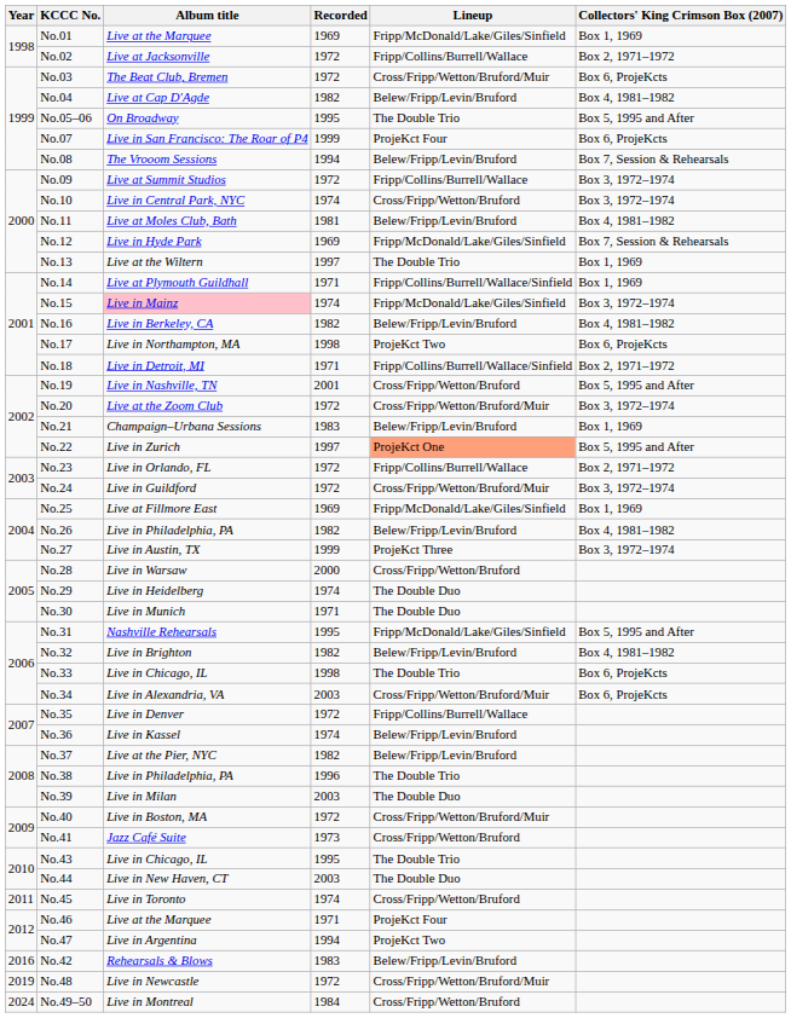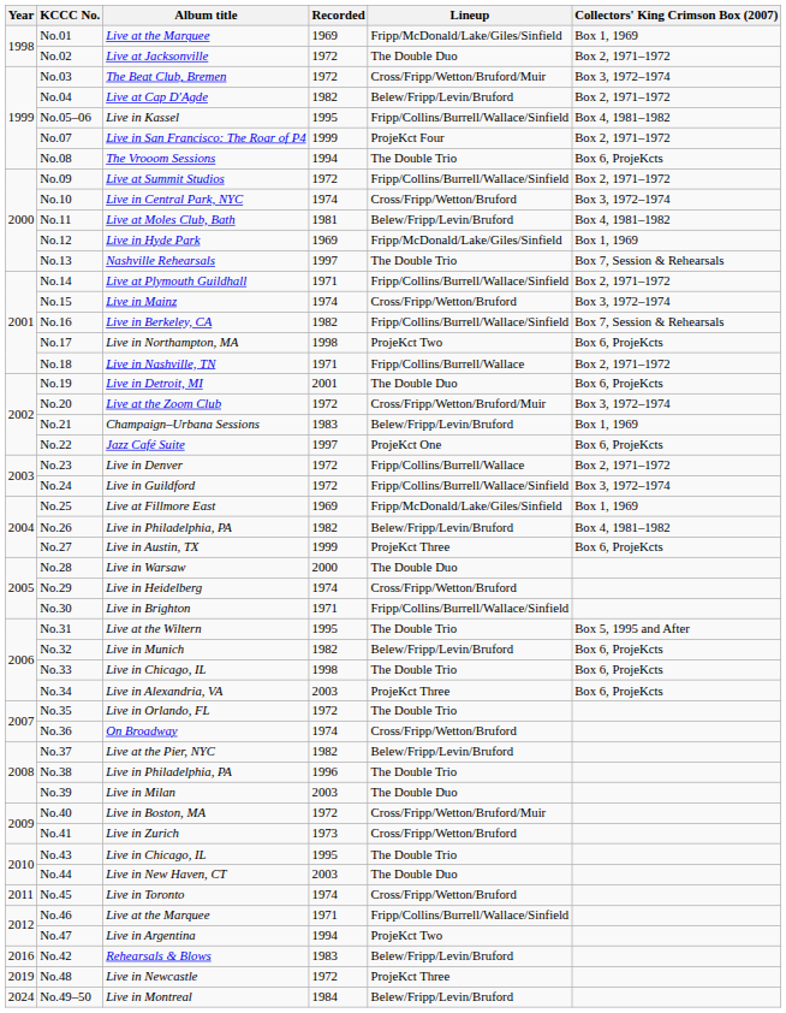No.02 | Lineup: Fripp/Collins/Burrell/Wallace -> The Double Duo
No.03 | Collectors' King Crimson Box (2007): Box 6, ProjeKcts -> Box 3, 1972–1974
No.04 | Collectors' King Crimson Box (2007): Box 4, 1981–1982 -> Box 2, 1971–1972
No.05–06 | Album title: On Broadway -> Live in Kassel
No.05–06 | Lineup: The Double Trio -> Fripp/Collins/Burrell/Wallace/Sinfield
No.05–06 | Collectors' King Crimson Box (2007): Box 5, 1995 and After -> Box 4, 1981–1982
No.07 | Collectors' King Crimson Box (2007): Box 6, ProjeKcts -> Box 2, 1971–1972
No.08 | Lineup: Belew/Fripp/Levin/Bruford -> The Double Trio
No.08 | Collectors' King Crimson Box (2007): Box 7, Session & Rehearsals -> Box 6, ProjeKcts
No.09 | Lineup: Fripp/Collins/Burrell/Wallace -> Fripp/Collins/Burrell/Wallace/Sinfield
No.09 | Collectors' King Crimson Box (2007): Box 3, 1972–1974 -> Box 2, 1971–1972
No.12 | Collectors' King Crimson Box (2007): Box 7, Session & Rehearsals -> Box 1, 1969
No.13 | Album title: Live at the Wiltern -> Nashville Rehearsals
No.13 | Collectors' King Crimson Box (2007): Box 1, 1969 -> Box 7, Session & Rehearsals
No.14 | Collectors' King Crimson Box (2007): Box 1, 1969 -> Box 2, 1971–1972
No.15 | Album title: pink background -> no background
No.15 | Lineup: Fripp/McDonald/Lake/Giles/Sinfield -> Cross/Fripp/Wetton/Bruford
No.16 | Lineup: Belew/Fripp/Levin/Bruford -> Fripp/Collins/Burrell/Wallace/Sinfield
No.16 | Collectors' King Crimson Box (2007): Box 4, 1981–1982 -> Box 7, Session & Rehearsals
No.18 | Album title: Live in Detroit, MI -> Live in Nashville, TN
No.18 | Lineup: Fripp/Collins/Burrell/Wallace/Sinfield -> Fripp/Collins/Burrell/Wallace
No.19 | Album title: Live in Nashville, TN -> Live in Detroit, MI
No.19 | Lineup: Cross/Fripp/Wetton/Bruford -> The Double Duo
No.19 | Collectors' King Crimson Box (2007): Box 5, 1995 and After -> Box 6, ProjeKcts
No.22 | Album title: Live in Zurich -> Jazz Café Suite
No.22 | Lineup: lightsalmon background -> no background
No.22 | Collectors' King Crimson Box (2007): Box 5, 1995 and After -> Box 6, ProjeKcts
No.23 | Album title: Live in Orlando, FL -> Live in Denver
No.24 | Lineup: Cross/Fripp/Wetton/Bruford/Muir -> Fripp/Collins/Burrell/Wallace/Sinfield
No.27 | Collectors' King Crimson Box (2007): Box 3, 1972–1974 -> Box 6, ProjeKcts
No.28 | Lineup: Cross/Fripp/Wetton/Bruford -> The Double Duo
No.29 | Lineup: The Double Duo -> Cross/Fripp/Wetton/Bruford
No.30 | Album title: Live in Munich -> Live in Brighton
No.30 | Lineup: The Double Duo -> Fripp/Collins/Burrell/Wallace/Sinfield
No.31 | Album title: Nashville Rehearsals -> Live at the Wiltern
No.31 | Lineup: Fripp/McDonald/Lake/Giles/Sinfield -> The Double Trio
No.32 | Album title: Live in Brighton -> Live in Munich
No.32 | Collectors' King Crimson Box (2007): Box 4, 1981–1982 -> Box 6, ProjeKcts
No.34 | Lineup: Cross/Fripp/Wetton/Bruford/Muir -> ProjeKct Three
No.35 | Album title: Live in Denver -> Live in Orlando, FL
No.35 | Lineup: Fripp/Collins/Burrell/Wallace -> The Double Trio
No.36 | Album title: Live in Kassel -> On Broadway
No.36 | Lineup: Belew/Fripp/Levin/Bruford -> Cross/Fripp/Wetton/Bruford
No.41 | Album title: Jazz Café Suite -> Live in Zurich
No.46 | Lineup: ProjeKct Four -> Fripp/Collins/Burrell/Wallace/Sinfield
No.48 | Lineup: Cross/Fripp/Wetton/Bruford/Muir -> ProjeKct Three
No.49–50 | Lineup: Cross/Fripp/Wetton/Bruford -> Belew/Fripp/Levin/Bruford
